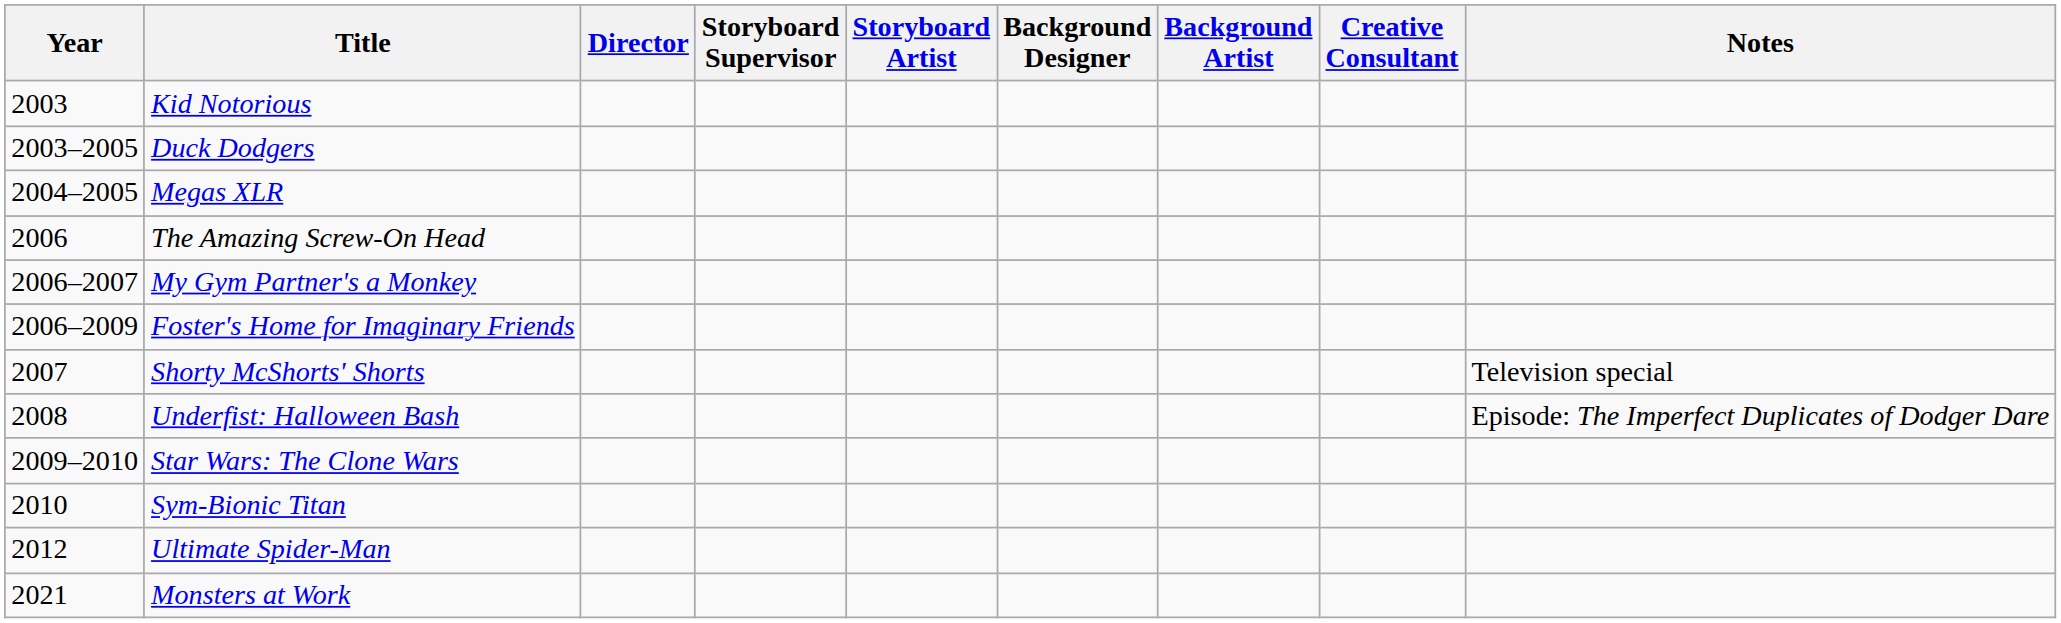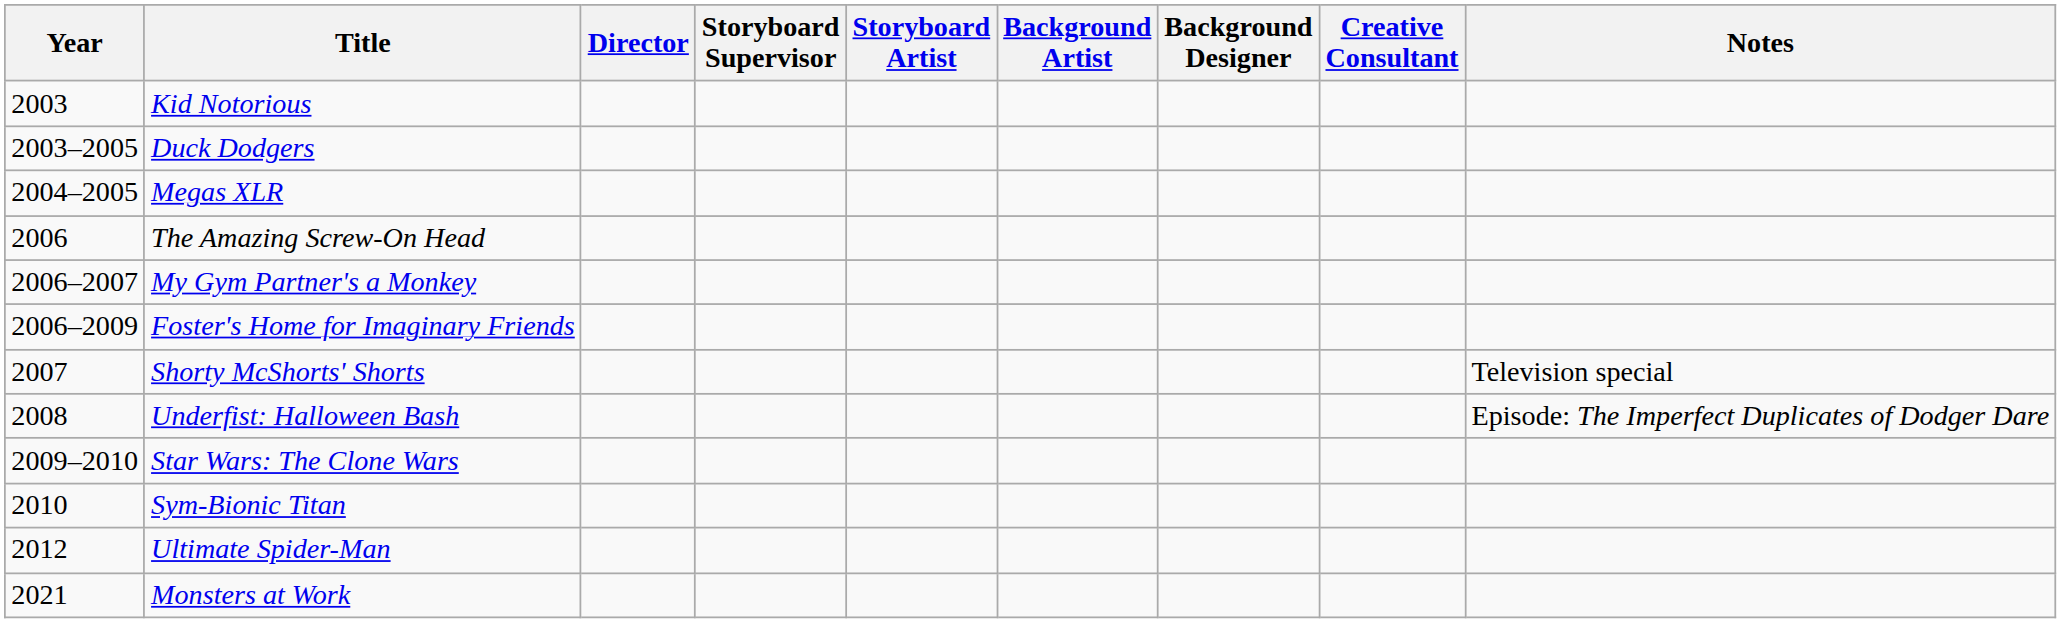columns swapped: Background Artist <-> Background Designer
